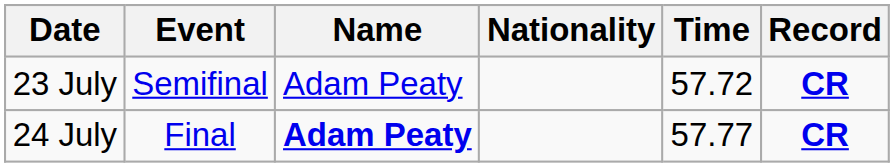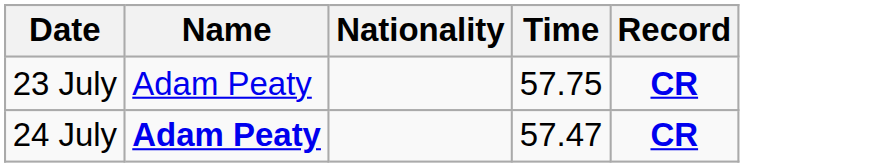- column: Event | Semifinal | Final
23 July | Time: 57.72 -> 57.75
24 July | Time: 57.77 -> 57.47
